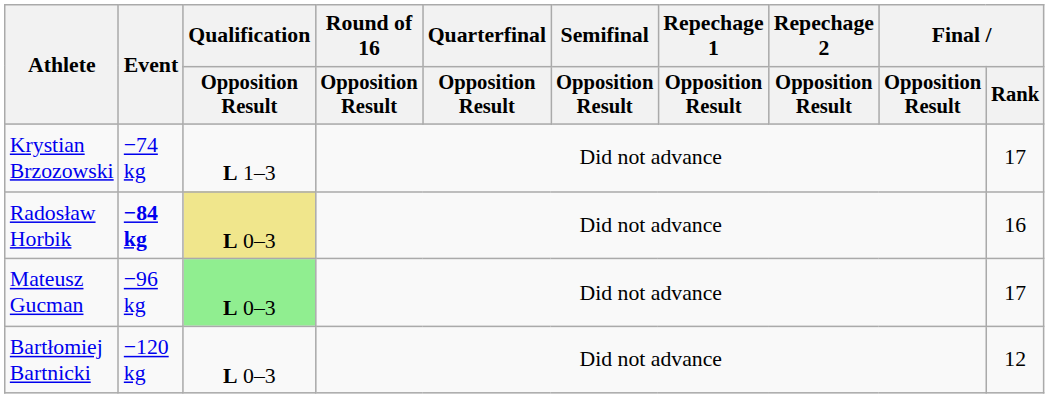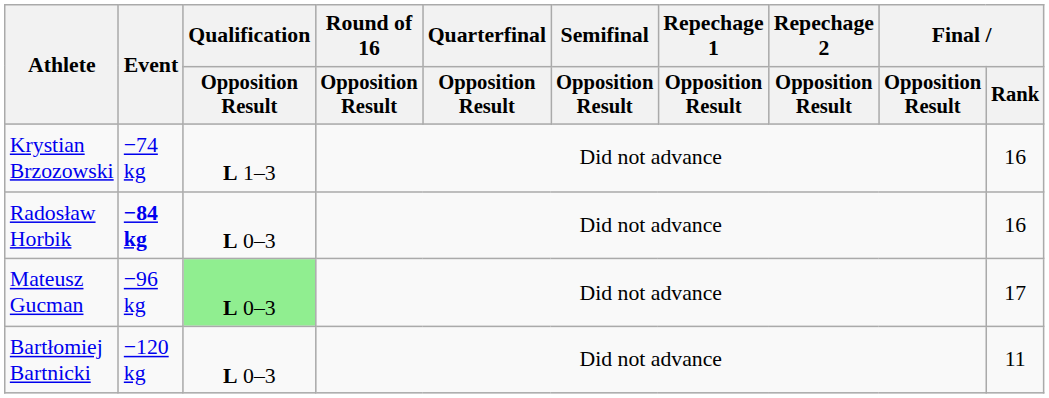Krystian Brzozowski | Final / Rank: 17 -> 16
Radosław Horbik | Qualification / Opposition Result: khaki background -> no background
Bartłomiej Bartnicki | Final / Rank: 12 -> 11
